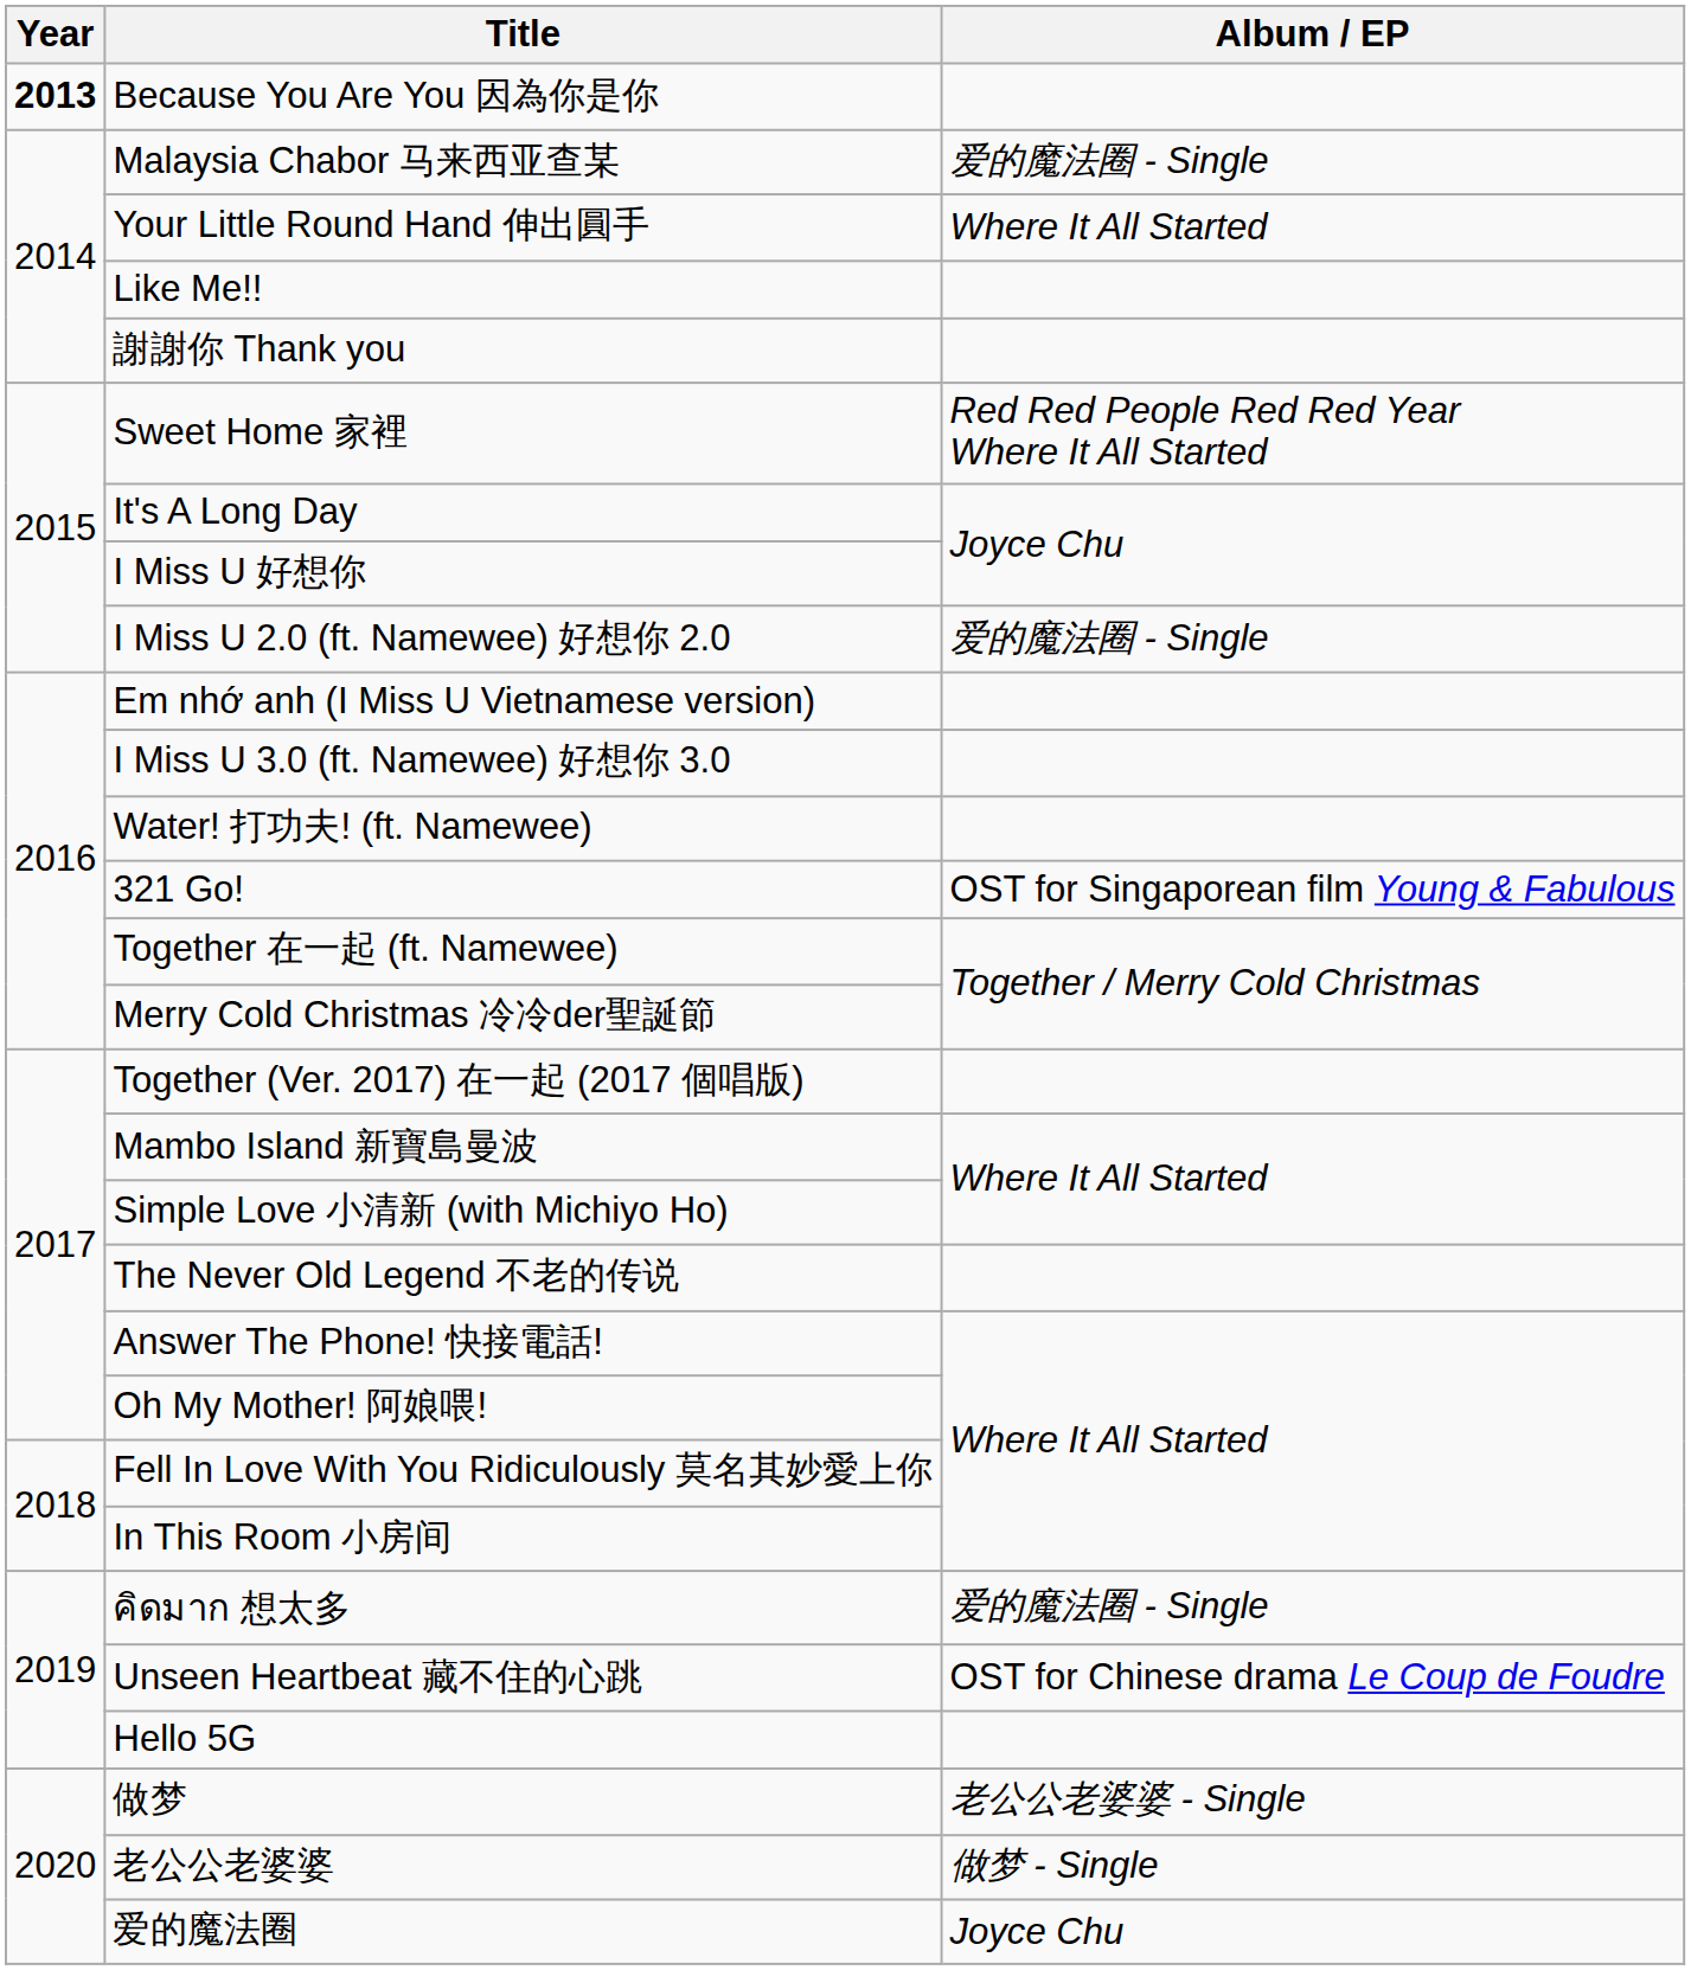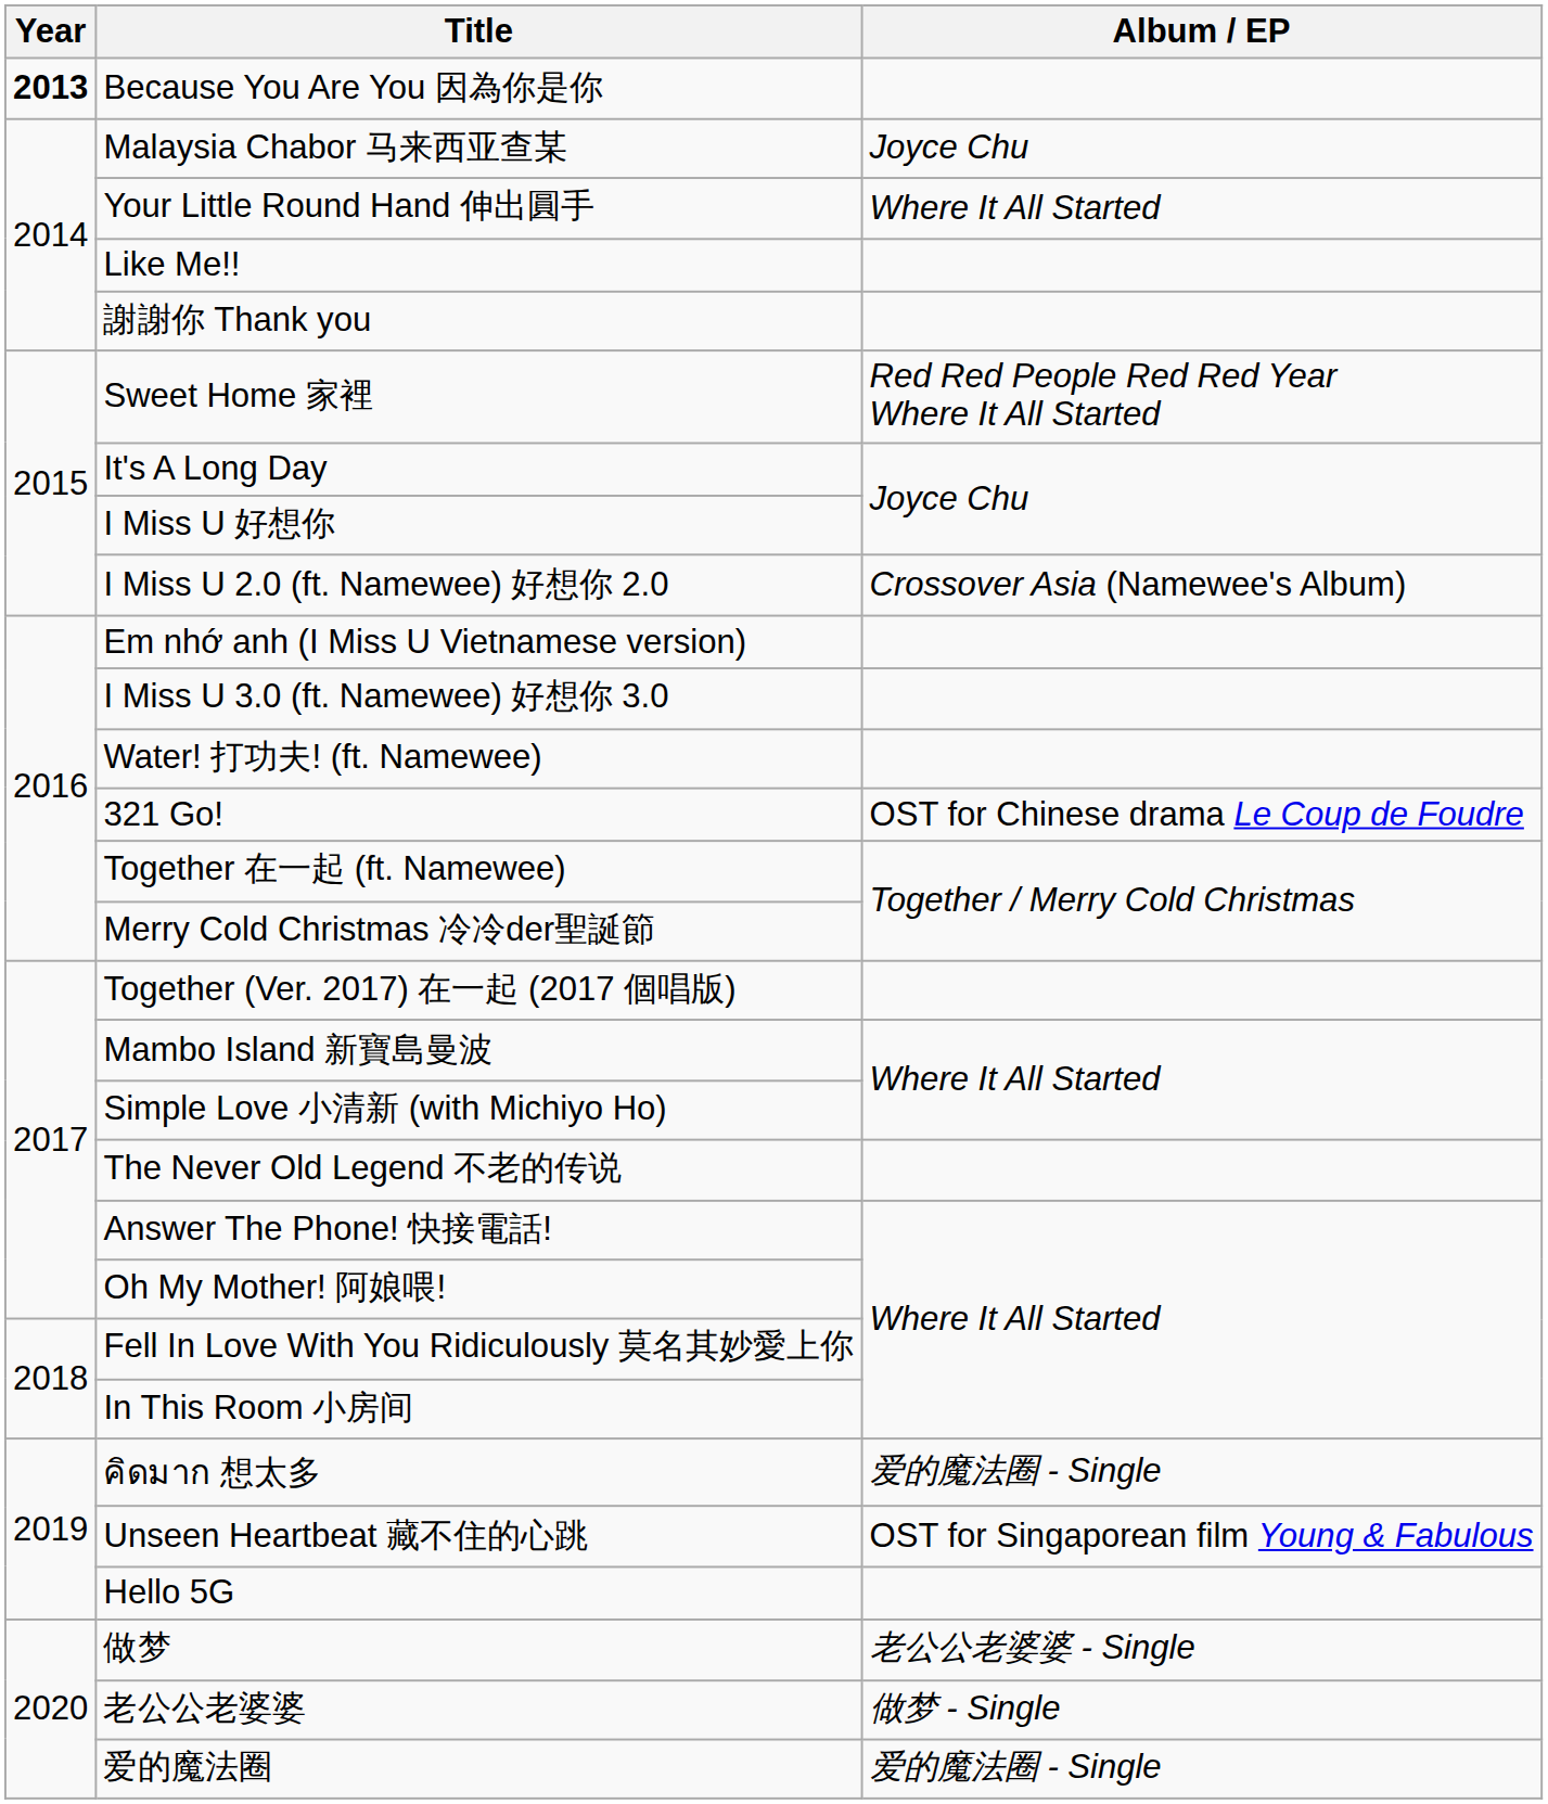Malaysia Chabor 马来西亚查某 | Album / EP: 爱的魔法圈 - Single -> Joyce Chu
I Miss U 2.0 (ft. Namewee) 好想你 2.0 | Album / EP: 爱的魔法圈 - Single -> Crossover Asia (Namewee's Album)
321 Go! | Album / EP: OST for Singaporean film Young & Fabulous -> OST for Chinese drama Le Coup de Foudre
Unseen Heartbeat 藏不住的心跳 | Album / EP: OST for Chinese drama Le Coup de Foudre -> OST for Singaporean film Young & Fabulous
爱的魔法圈 | Album / EP: Joyce Chu -> 爱的魔法圈 - Single
